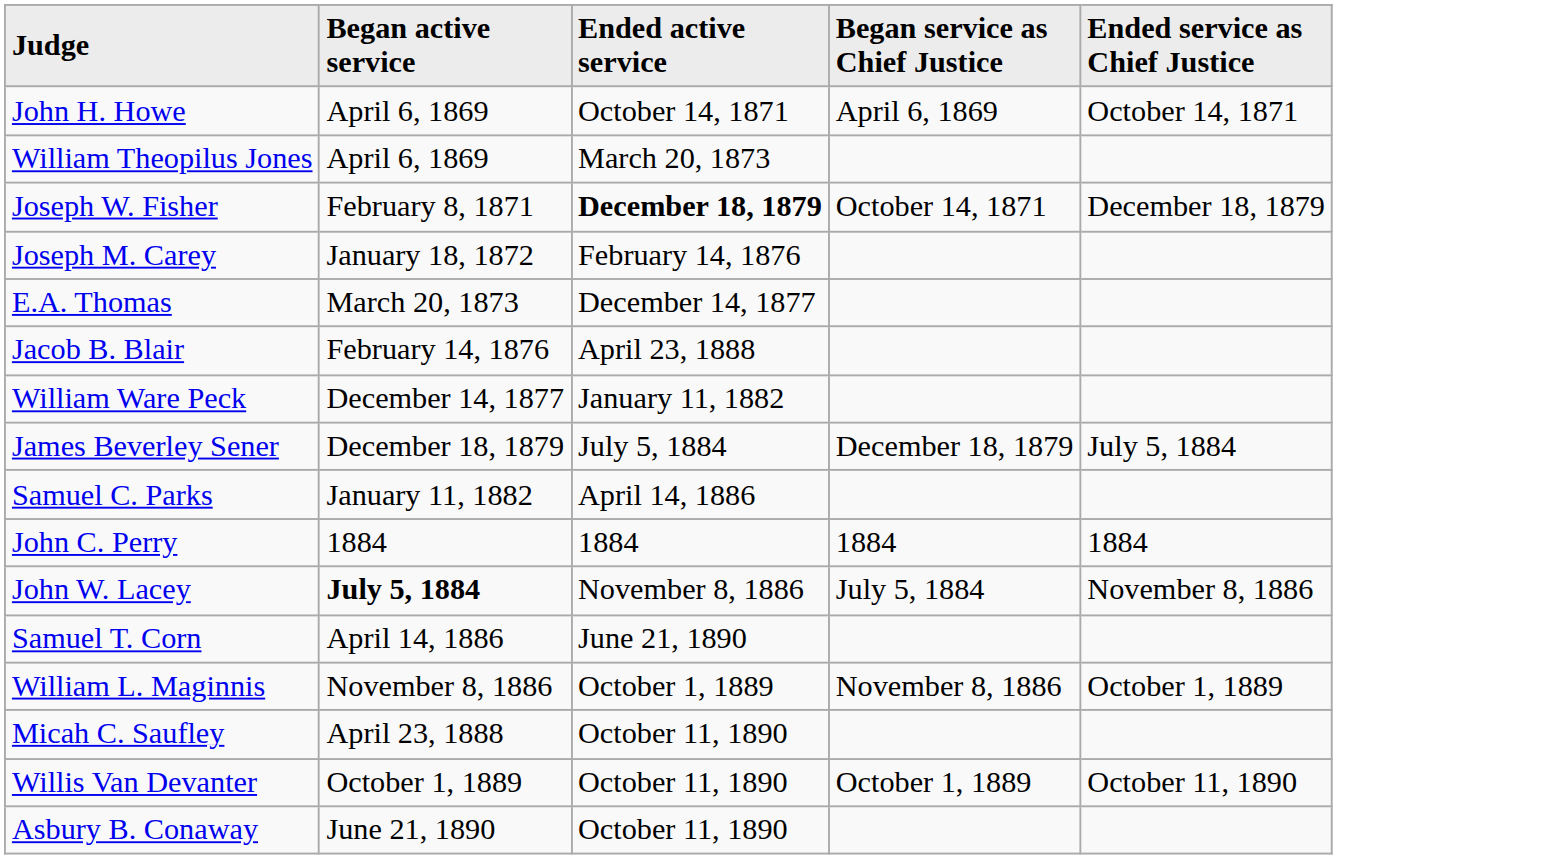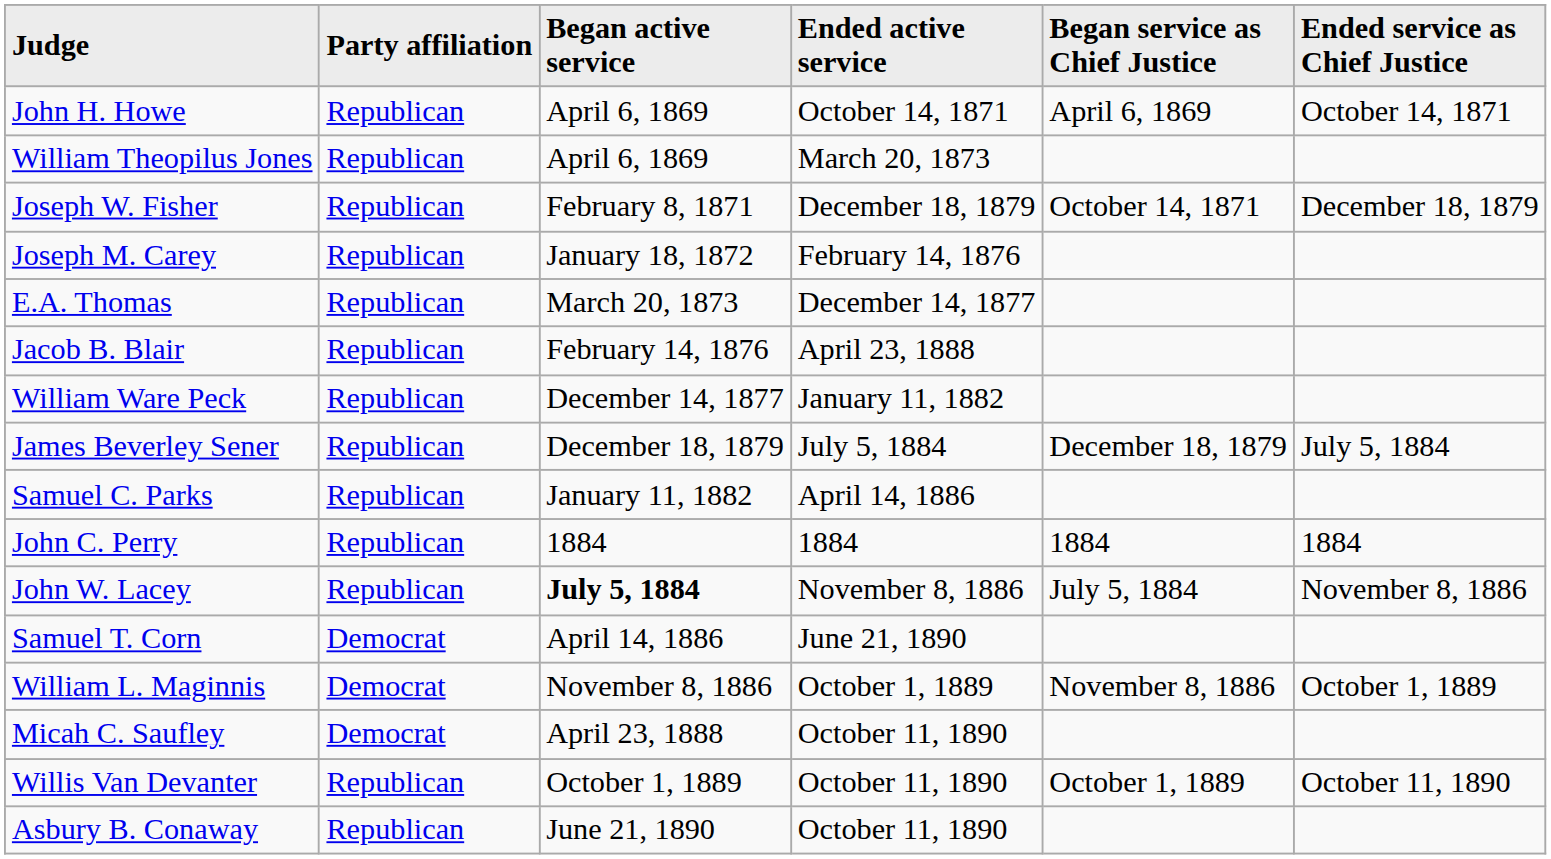+ column: Party affiliation | Republican | Republican | Republican | Republican | Republican | Republican | Republican | Republican | Republican | Republican | Republican | Democrat | Democrat | Democrat | Republican | Republican
Joseph W. Fisher | Ended active service: bold -> normal
